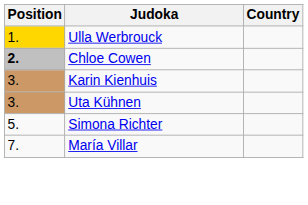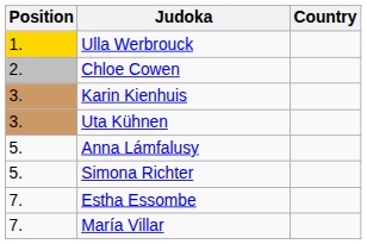Chloe Cowen | Position: bold -> normal
+ row: 5. | Anna Lámfalusy
+ row: 7. | Estha Essombe
